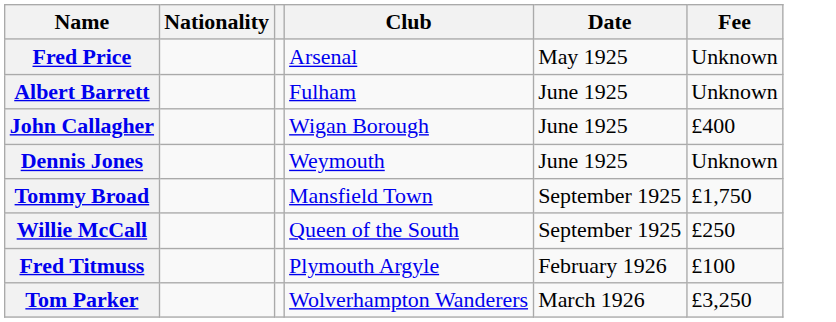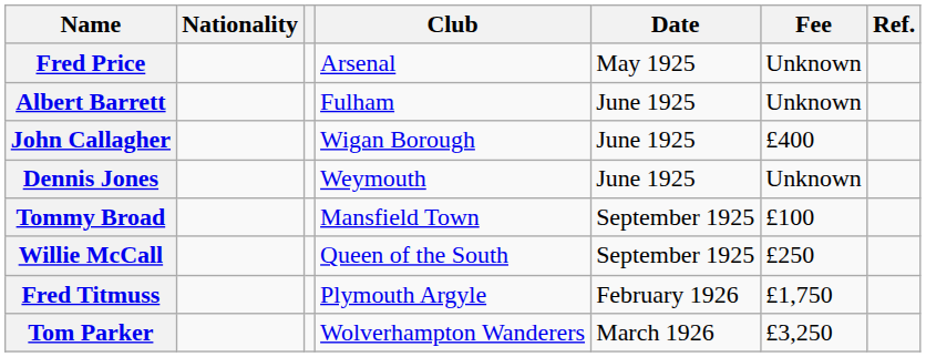+ column: Ref.
Tommy Broad | Fee: £1,750 -> £100
Fred Titmuss | Fee: £100 -> £1,750
